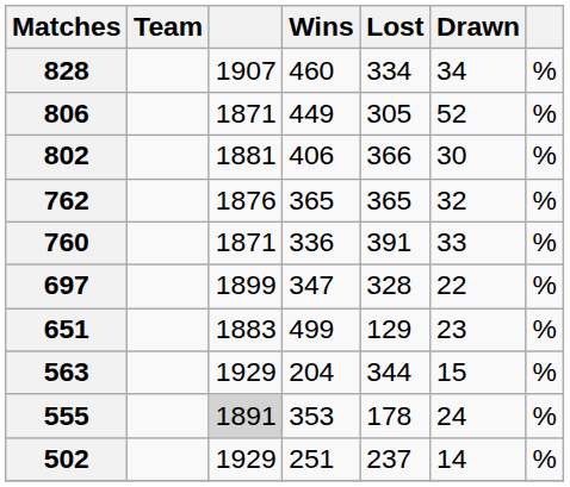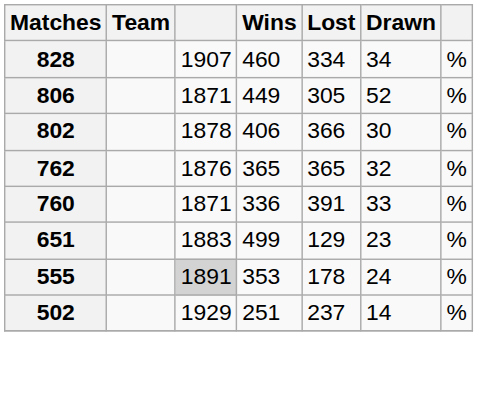802 | column 3: 1881 -> 1878
- row: 697 | 1899 | 347 | 328 | 22 | %
- row: 563 | 1929 | 204 | 344 | 15 | %
